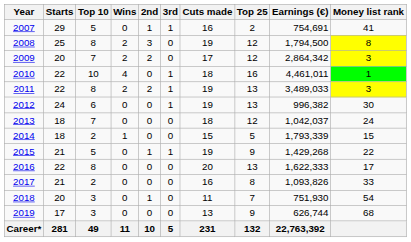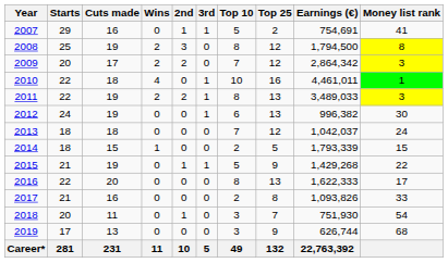columns swapped: Cuts made <-> Top 10
